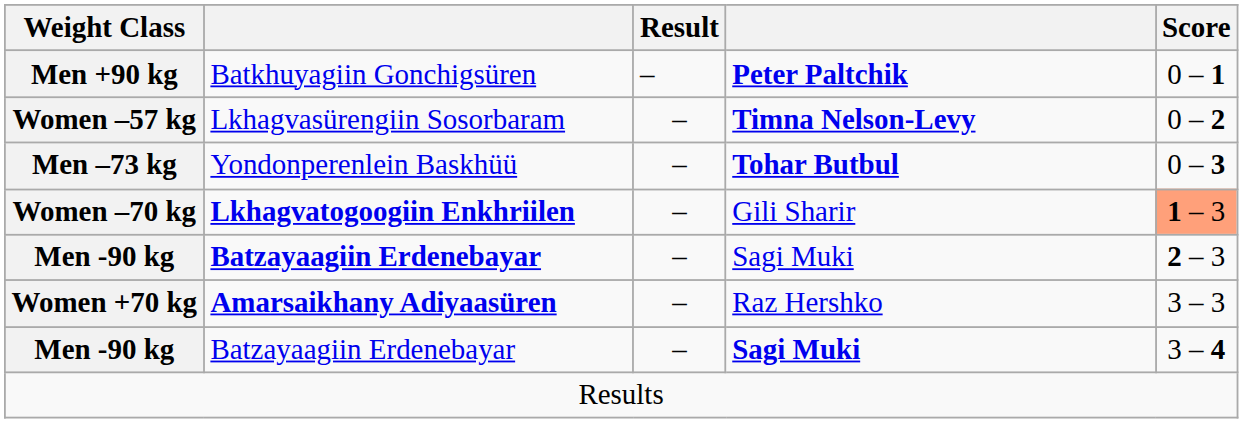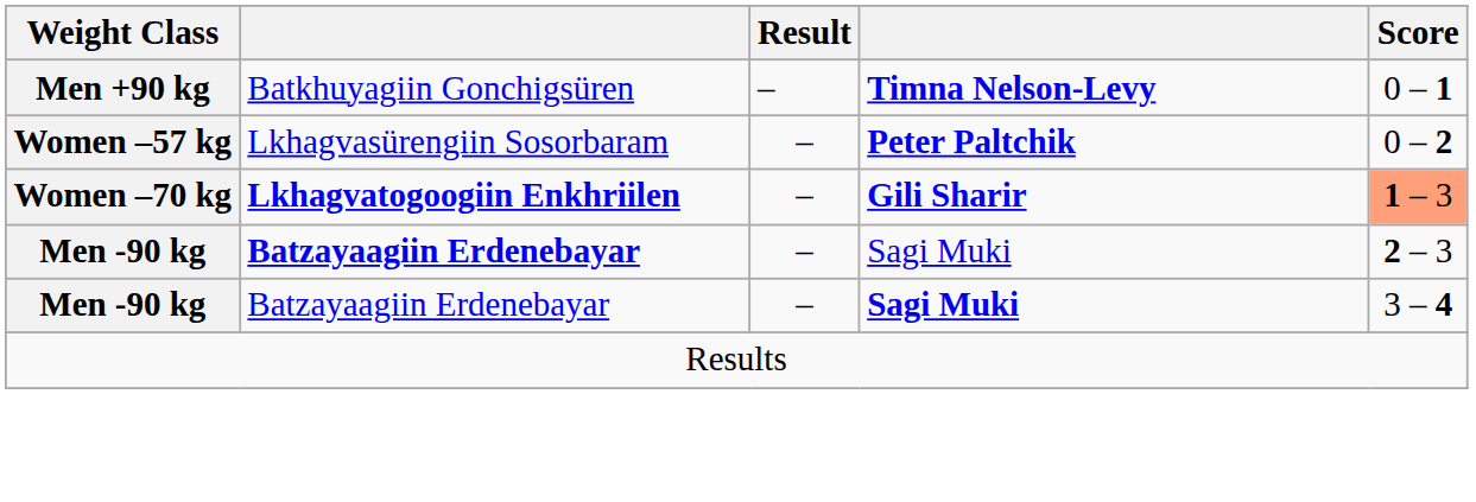Men +90 kg | column 4: Peter Paltchik -> Timna Nelson-Levy
Women –57 kg | column 4: Timna Nelson-Levy -> Peter Paltchik
- row: Men –73 kg | Yondonperenlein Baskhüü | – | Tohar Butbul | 0 – 3
Women –70 kg | column 4: normal -> bold
- row: Women +70 kg | Amarsaikhany Adiyaasüren | – | Raz Hershko | 3 – 3
